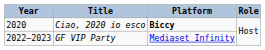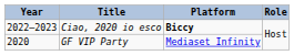Ciao, 2020 io esco | Year: 2020 -> 2022–2023
GF VIP Party | Year: 2022–2023 -> 2020
